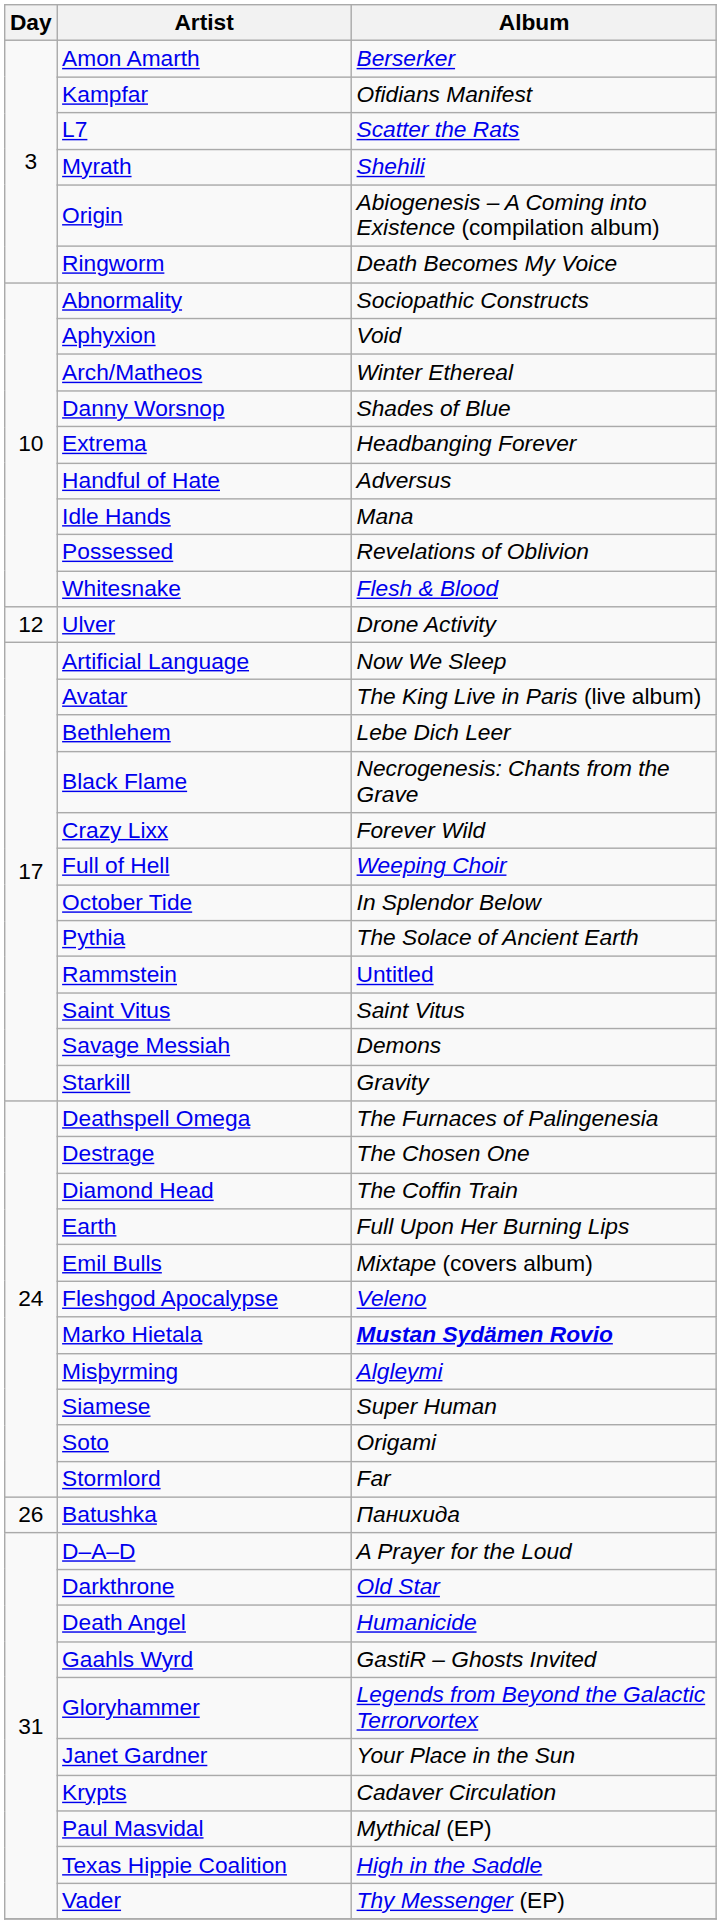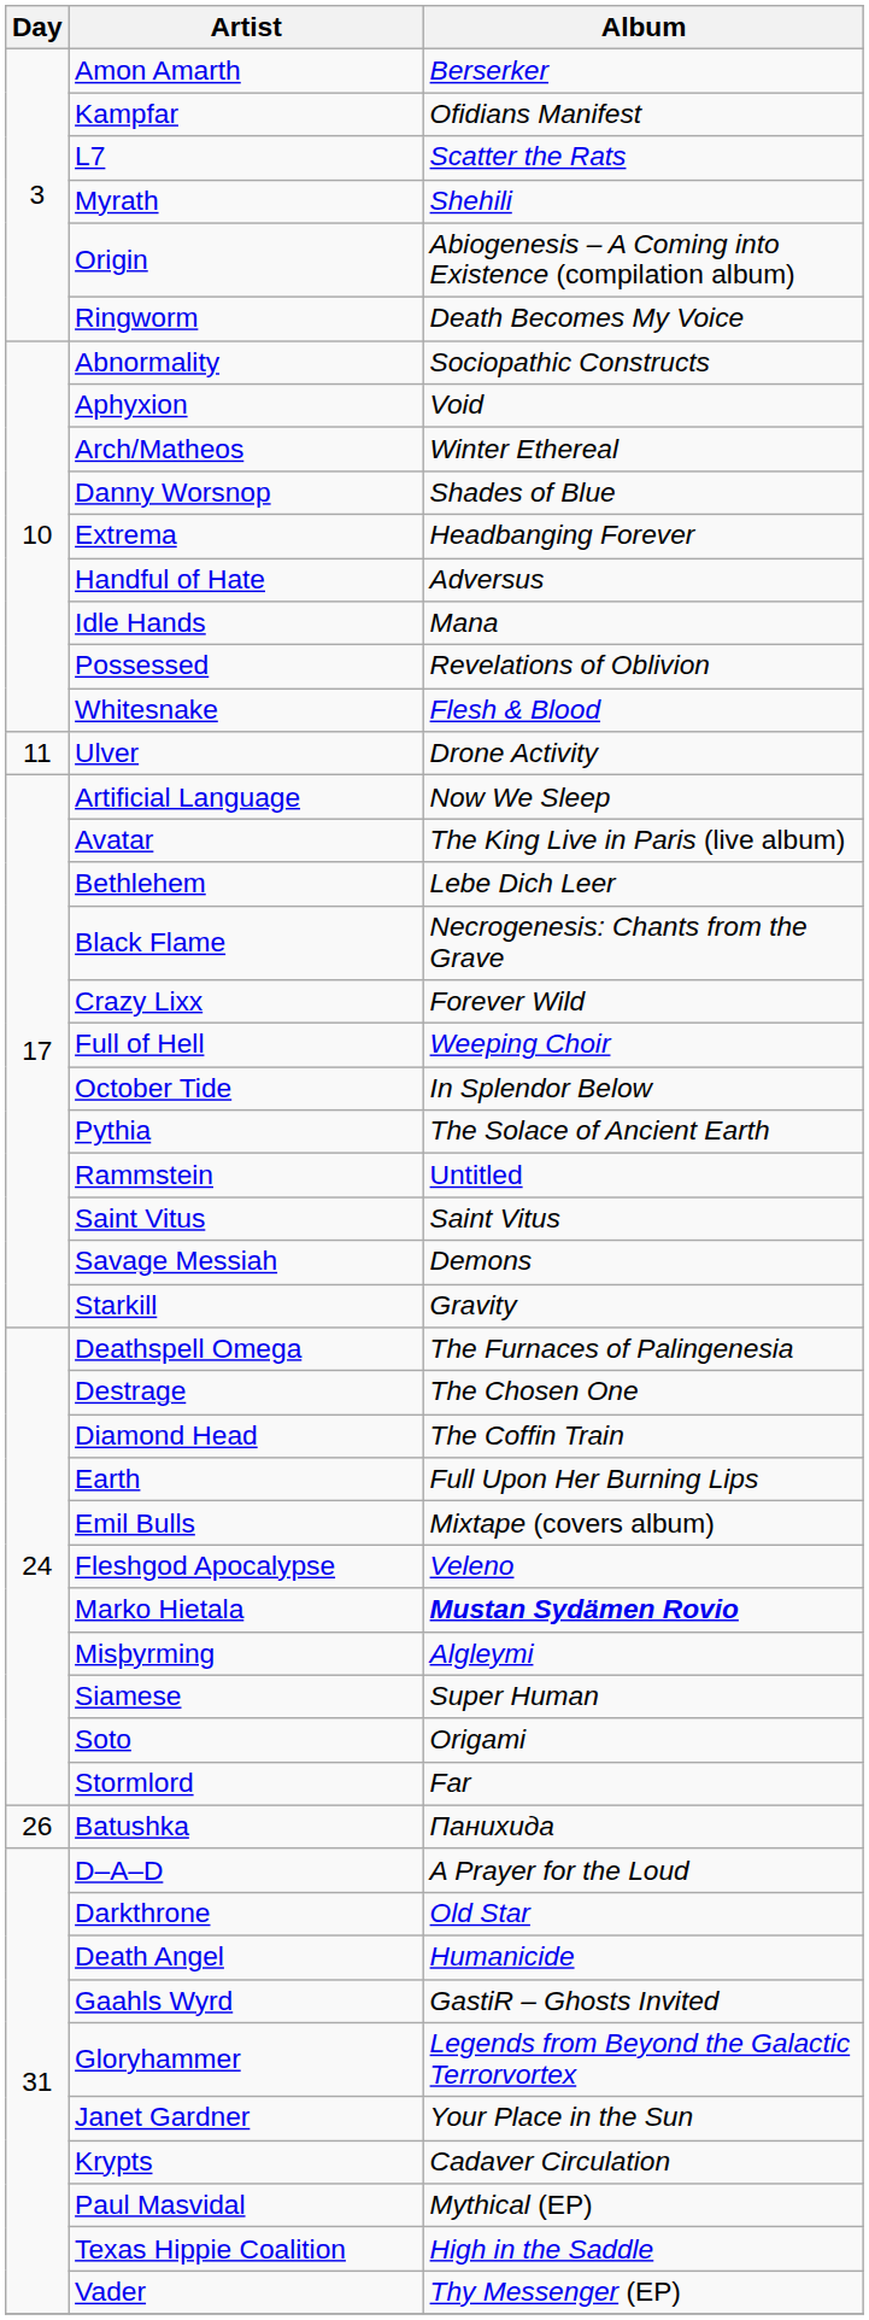Ulver | Day: 12 -> 11
